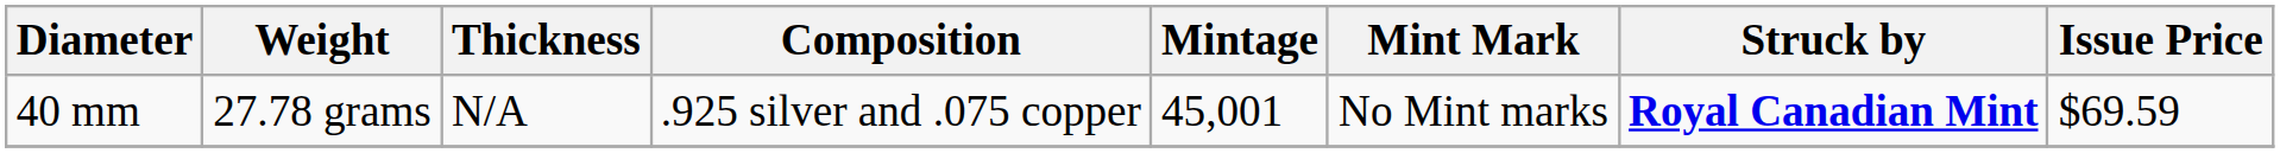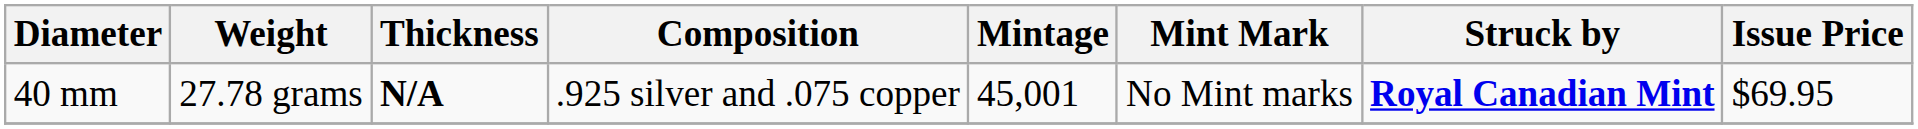40 mm | Thickness: normal -> bold
40 mm | Issue Price: $69.59 -> $69.95
